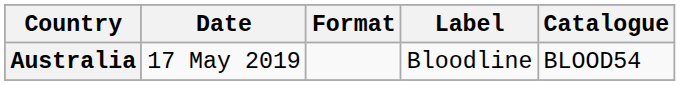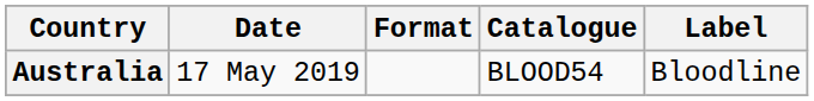columns swapped: Label <-> Catalogue
